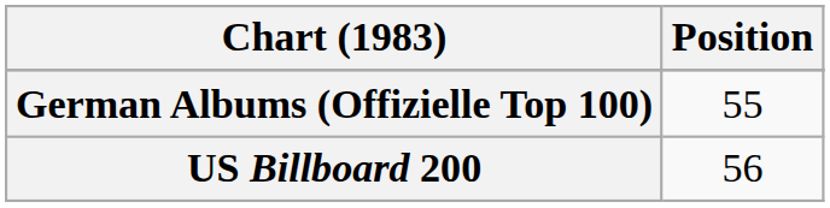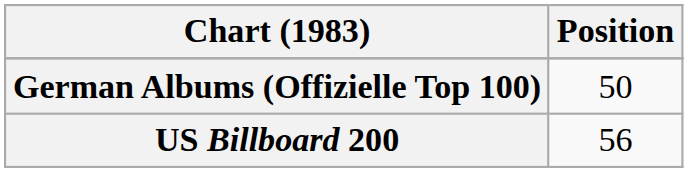German Albums (Offizielle Top 100) | Position: 55 -> 50
